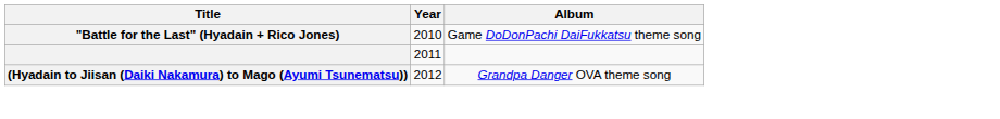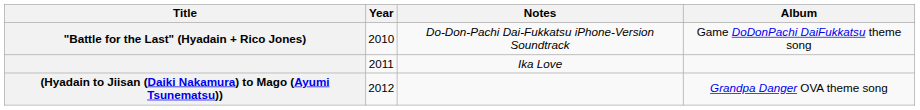+ column: Notes | Do-Don-Pachi Dai-Fukkatsu iPhone-Version Soundtrack | Ika Love
